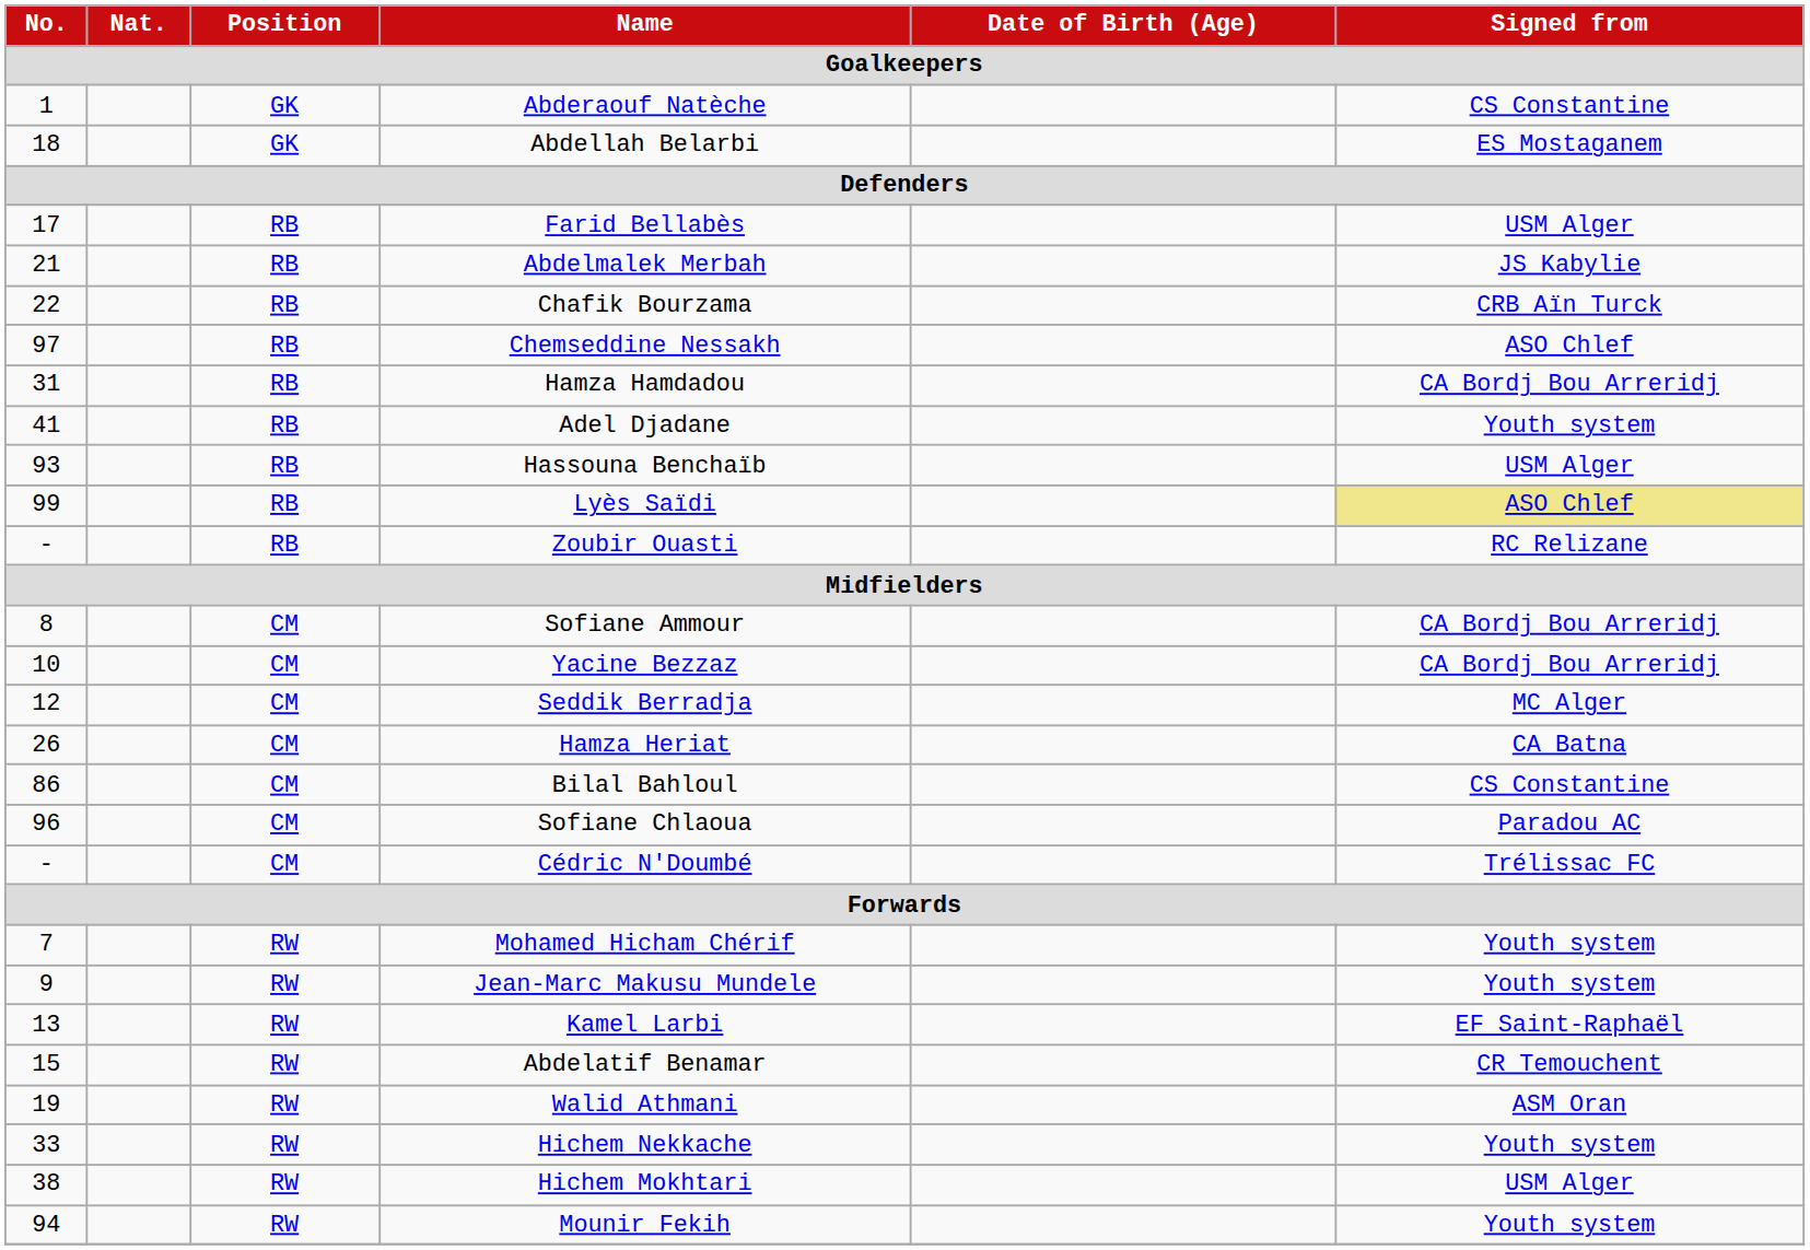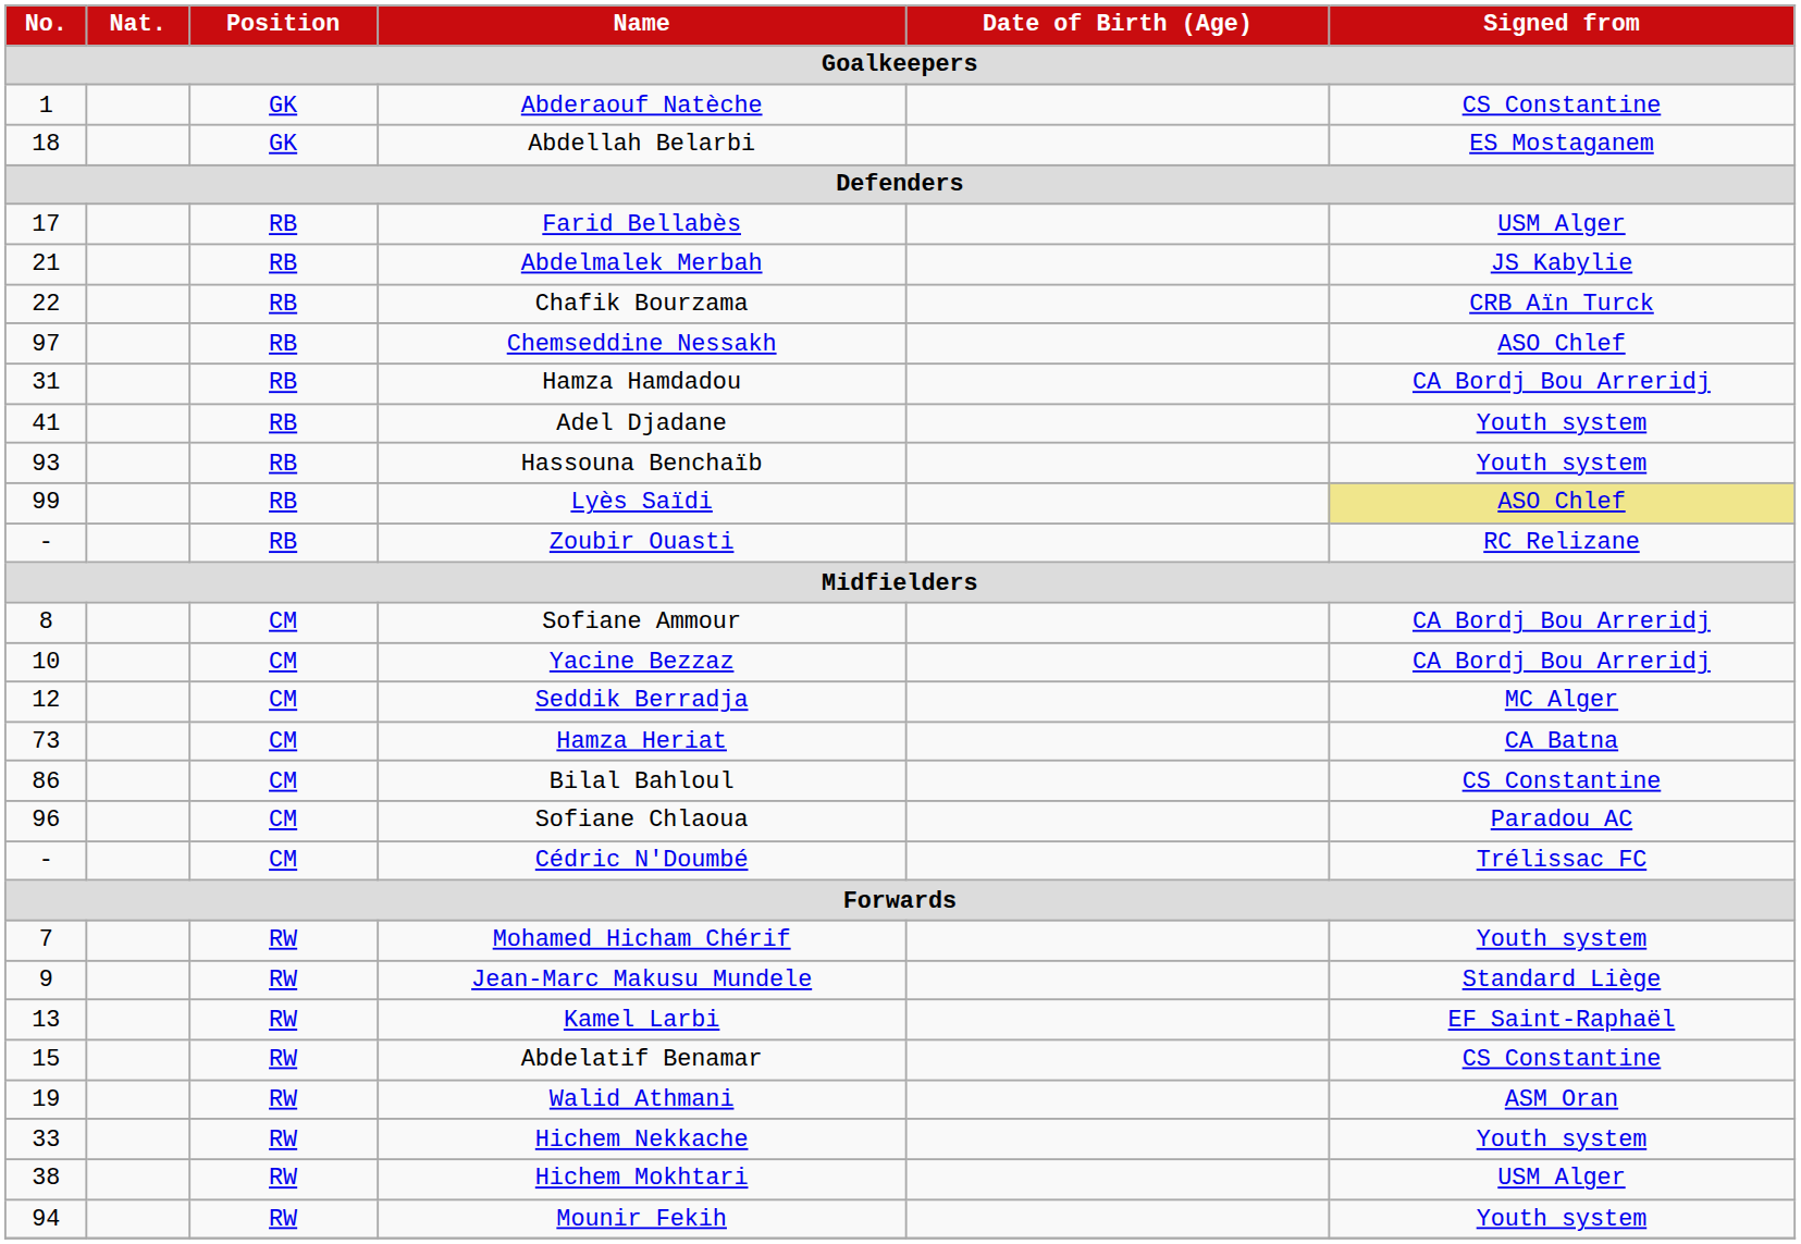Hassouna Benchaïb | Signed from: USM Alger -> Youth system
Hamza Heriat | No.: 26 -> 73
Jean-Marc Makusu Mundele | Signed from: Youth system -> Standard Liège
Abdelatif Benamar | Signed from: CR Temouchent -> CS Constantine
